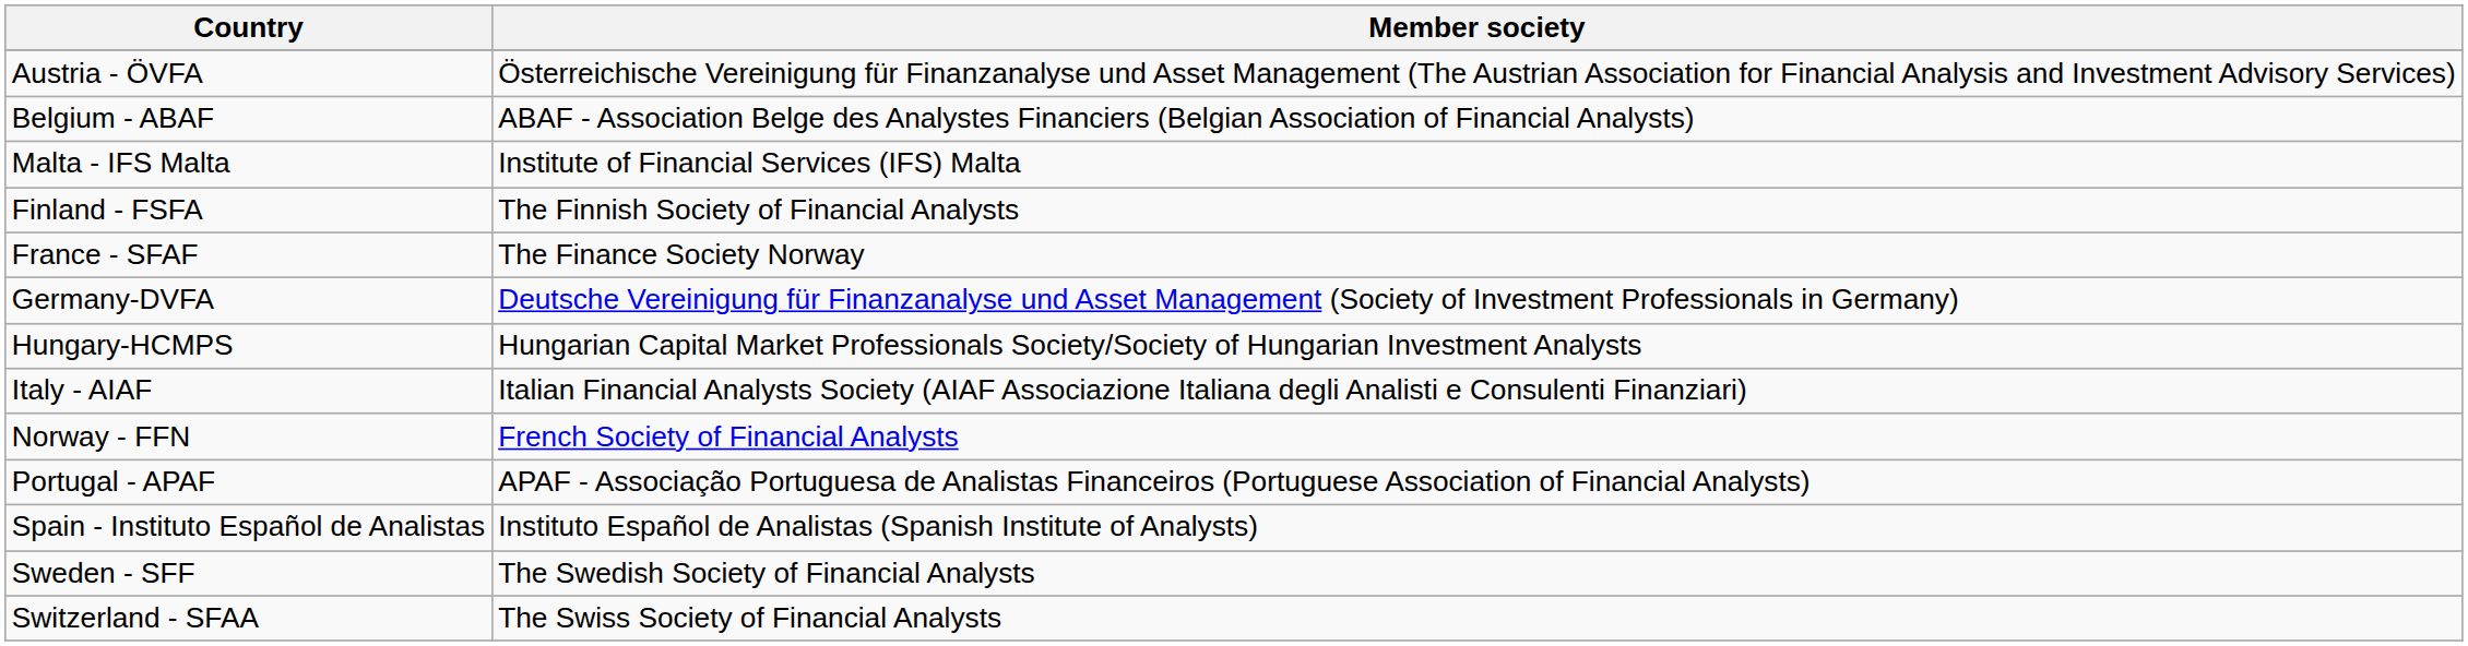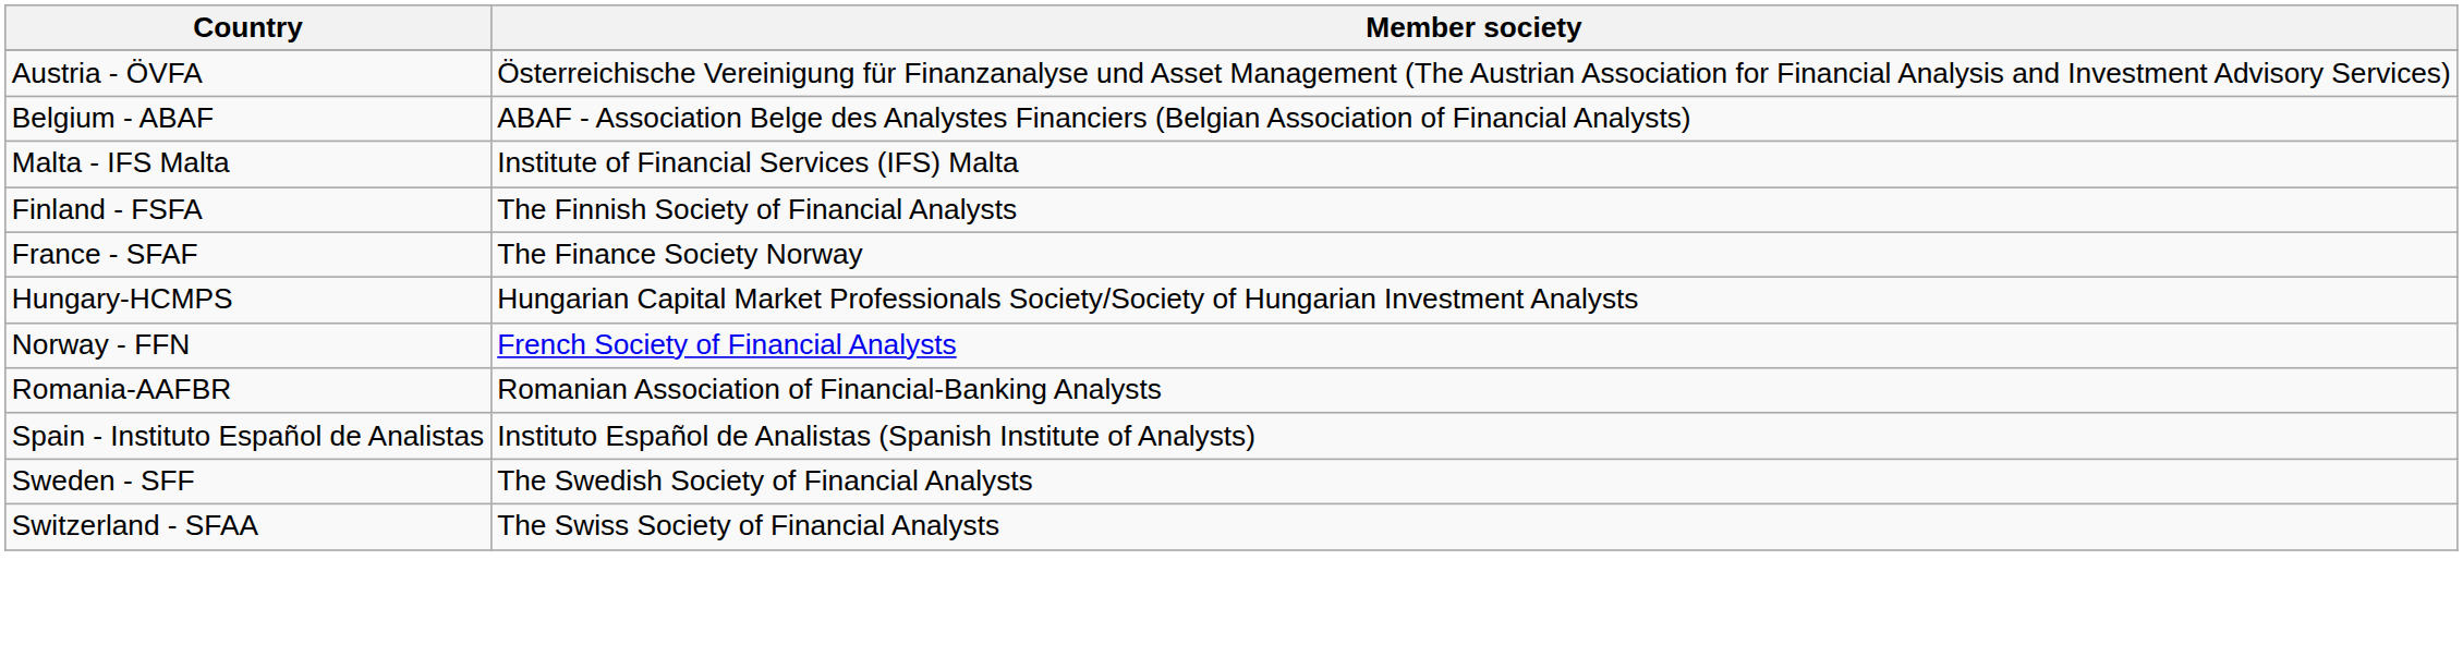- row: Germany-DVFA | Deutsche Vereinigung für Finanzanalyse und Asset Management (Society of Investment Professionals in Germany)
- row: Italy - AIAF | Italian Financial Analysts Society (AIAF Associazione Italiana degli Analisti e Consulenti Finanziari)
- row: Portugal - APAF | APAF - Associação Portuguesa de Analistas Financeiros (Portuguese Association of Financial Analysts)
+ row: Romania-AAFBR | Romanian Association of Financial-Banking Analysts
